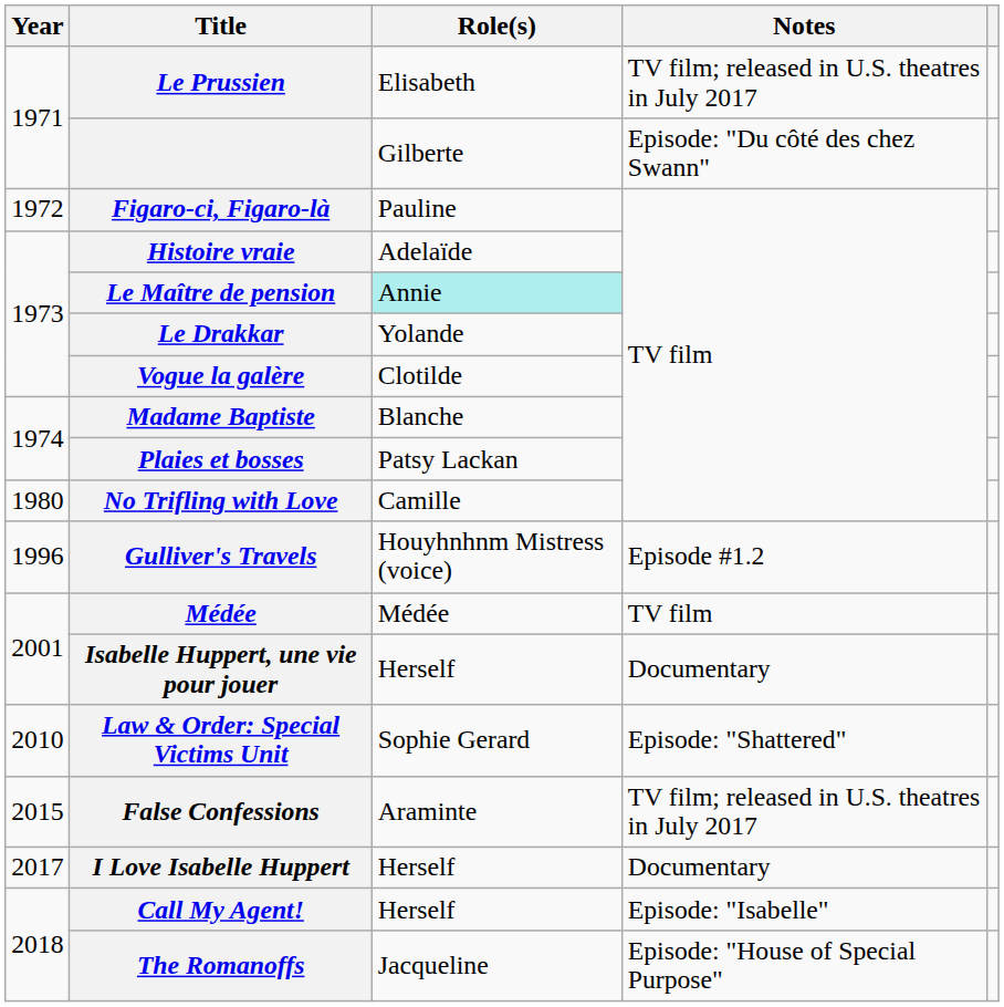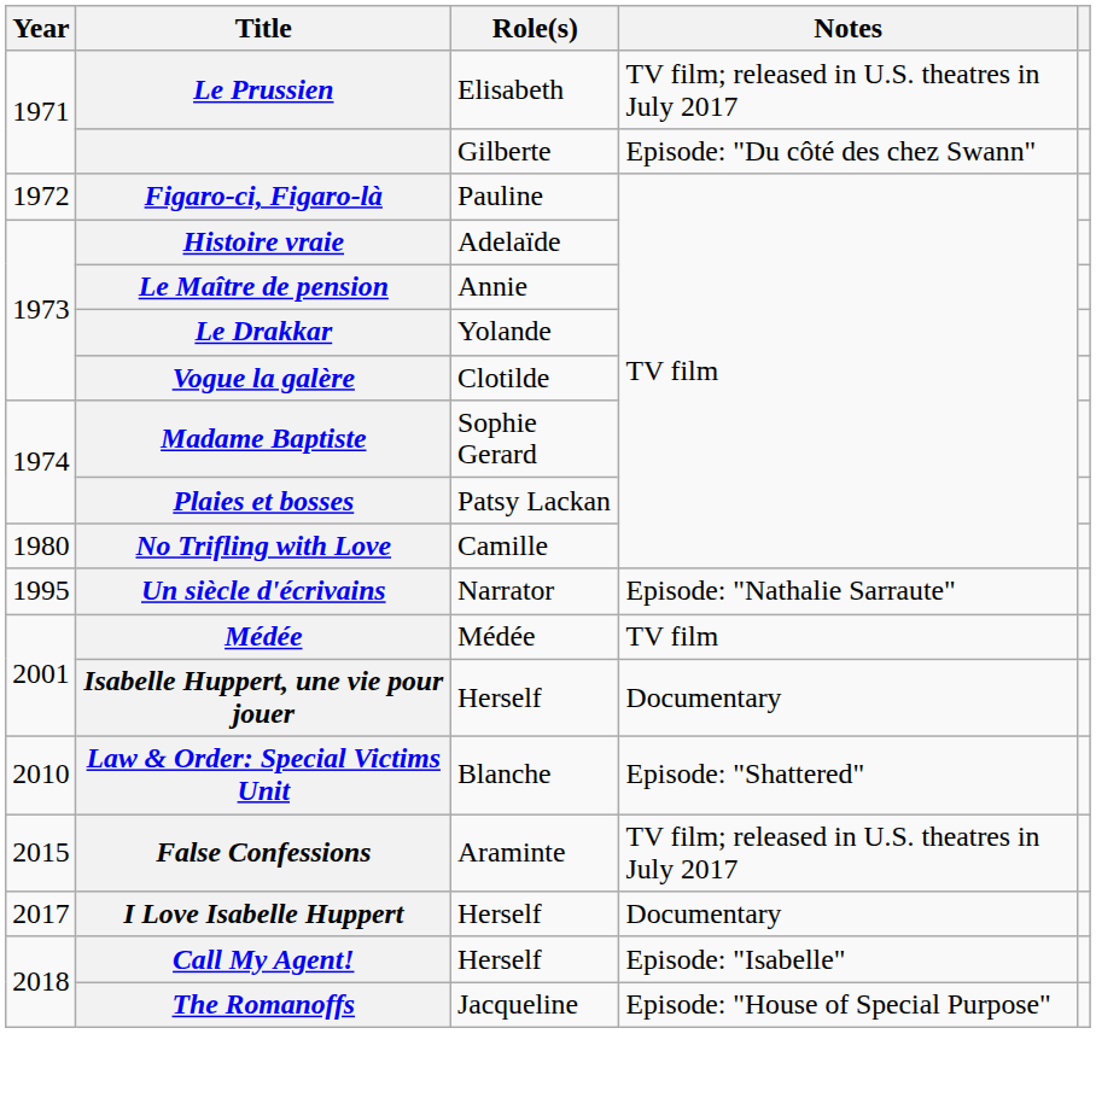Le Maître de pension | Role(s): paleturquoise background -> no background
Madame Baptiste | Role(s): Blanche -> Sophie Gerard
+ row: 1995 | Un siècle d'écrivains | Narrator | Episode: "Nathalie Sarraute"
- row: 1996 | Gulliver's Travels | Houyhnhnm Mistress (voice) | Episode #1.2
Law & Order: Special Victims Unit | Role(s): Sophie Gerard -> Blanche
